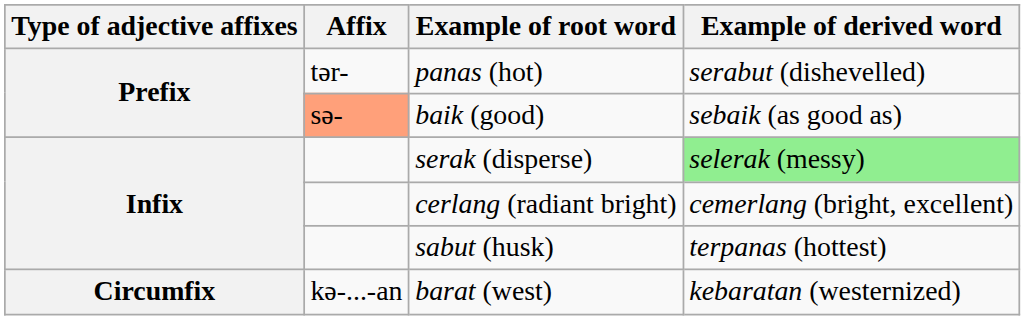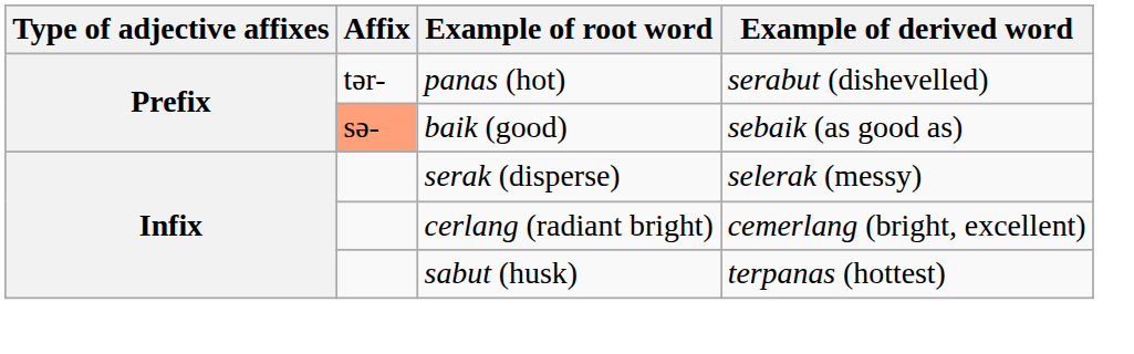serak (disperse) | Example of derived word: lightgreen background -> no background
- row: Circumfix | kə-...-an | barat (west) | kebaratan (westernized)
